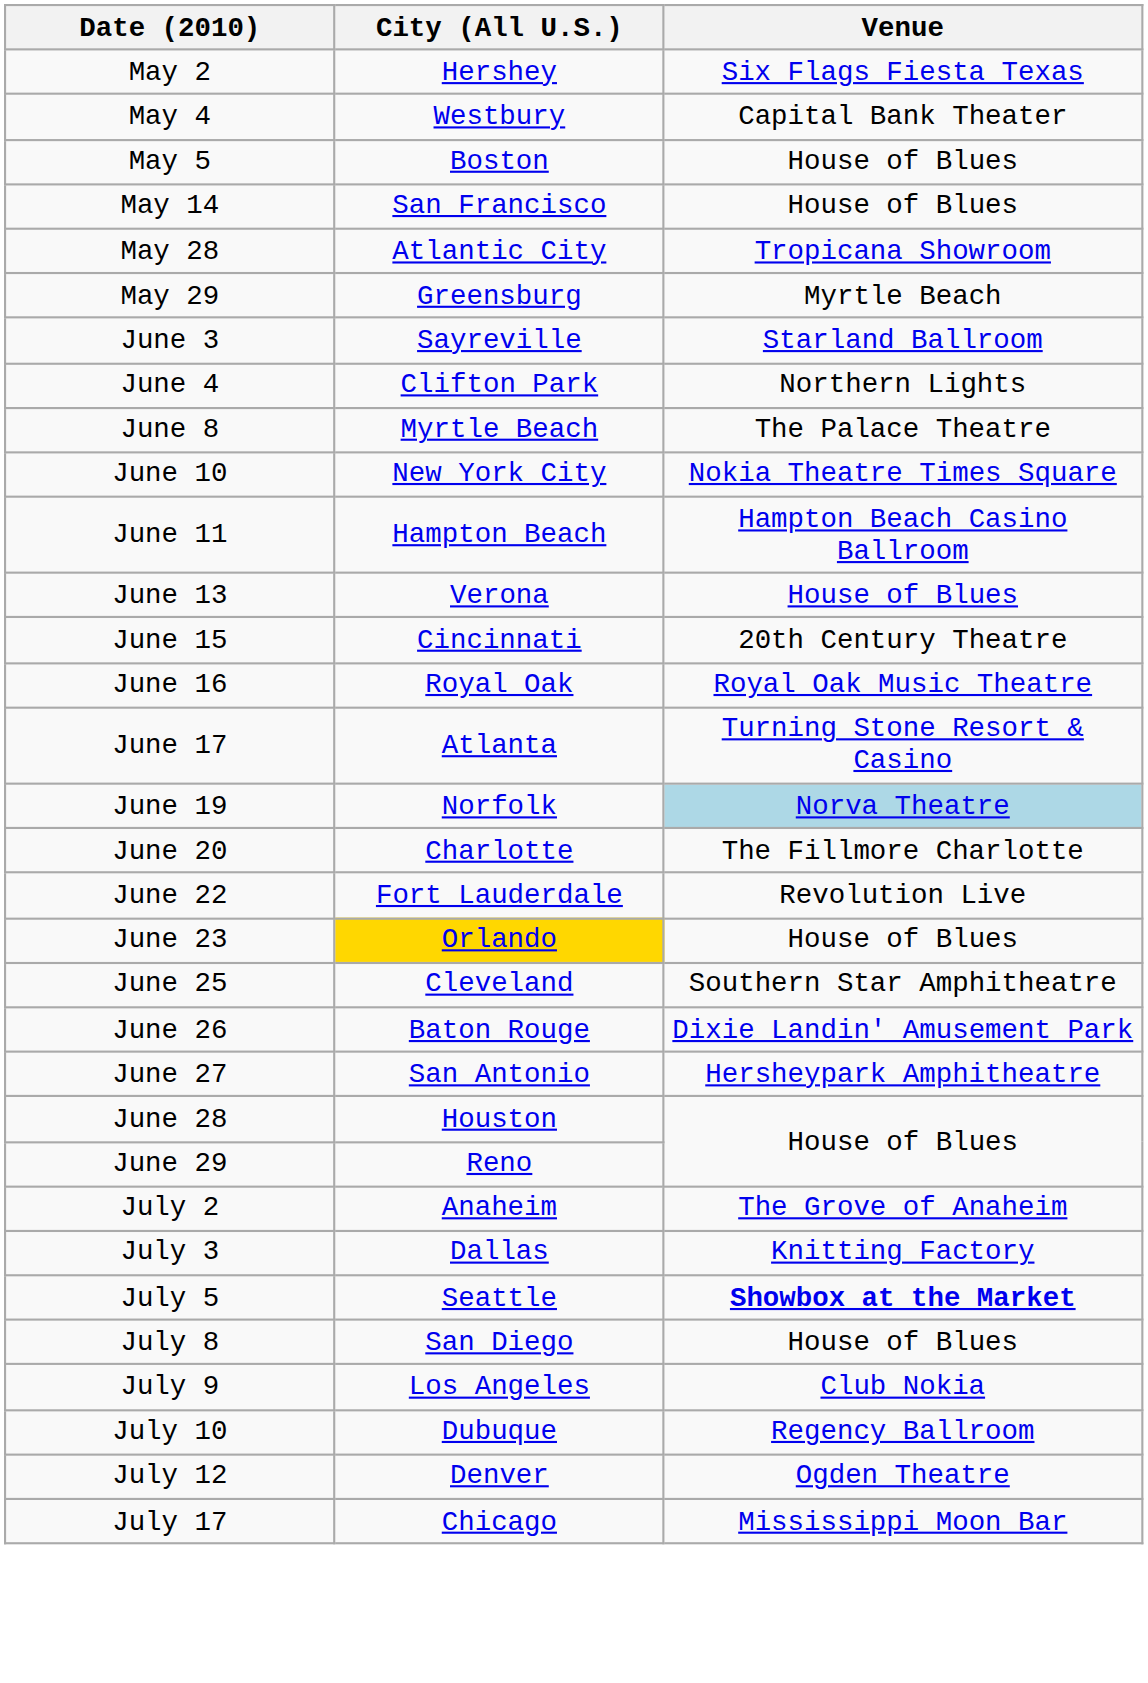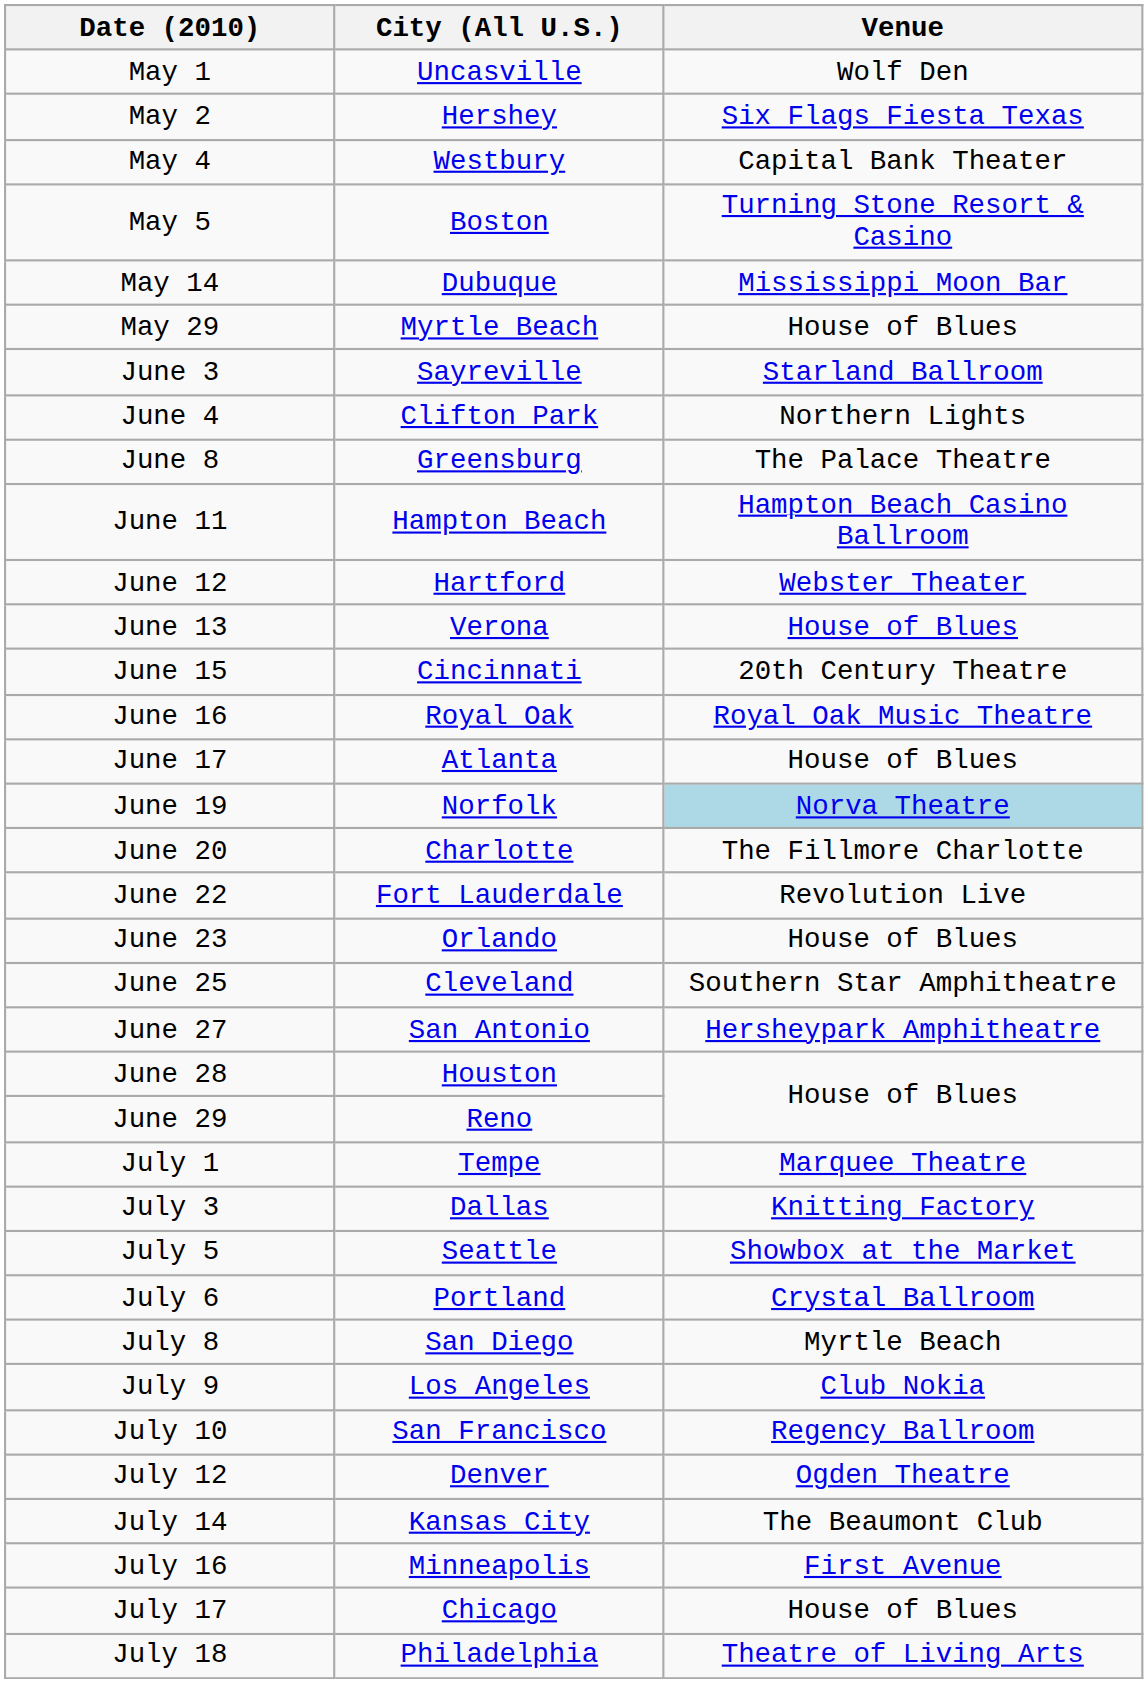+ row: May 1 | Uncasville | Wolf Den
May 5 | Venue: House of Blues -> Turning Stone Resort & Casino
May 14 | City (All U.S.): San Francisco -> Dubuque
May 14 | Venue: House of Blues -> Mississippi Moon Bar
- row: May 28 | Atlantic City | Tropicana Showroom
May 29 | City (All U.S.): Greensburg -> Myrtle Beach
May 29 | Venue: Myrtle Beach -> House of Blues
June 8 | City (All U.S.): Myrtle Beach -> Greensburg
- row: June 10 | New York City | Nokia Theatre Times Square
+ row: June 12 | Hartford | Webster Theater
June 17 | Venue: Turning Stone Resort & Casino -> House of Blues
June 23 | City (All U.S.): gold background -> no background
- row: June 26 | Baton Rouge | Dixie Landin' Amusement Park
+ row: July 1 | Tempe | Marquee Theatre
- row: July 2 | Anaheim | The Grove of Anaheim
July 5 | Venue: bold -> normal
+ row: July 6 | Portland | Crystal Ballroom
July 8 | Venue: House of Blues -> Myrtle Beach
July 10 | City (All U.S.): Dubuque -> San Francisco
+ row: July 14 | Kansas City | The Beaumont Club
+ row: July 16 | Minneapolis | First Avenue
July 17 | Venue: Mississippi Moon Bar -> House of Blues
+ row: July 18 | Philadelphia | Theatre of Living Arts
